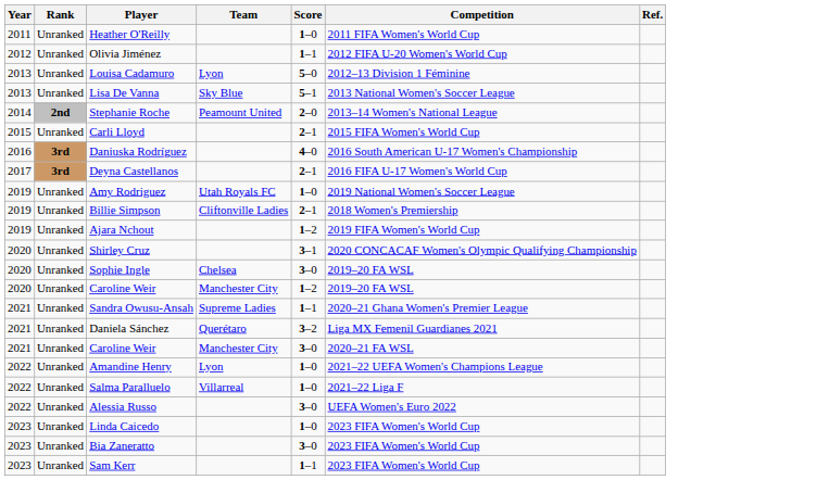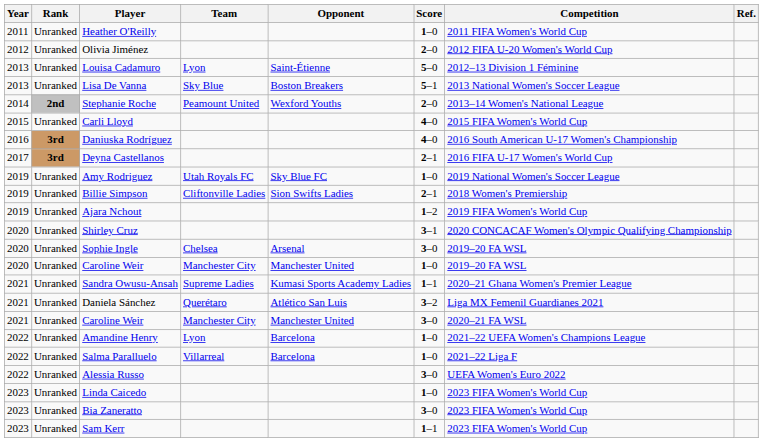+ column: Opponent | Saint-Étienne | Boston Breakers | Wexford Youths | Sky Blue FC | Sion Swifts Ladies | Arsenal | Manchester United | Kumasi Sports Academy Ladies | Atlético San Luis | Manchester United | Barcelona | Barcelona
Olivia Jiménez | Score: 1–1 -> 2–0
Carli Lloyd | Score: 2–1 -> 4–0
2020 / Caroline Weir | Score: 1–2 -> 1–0
